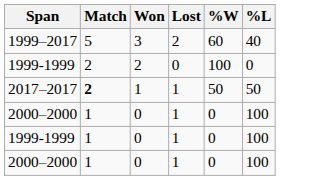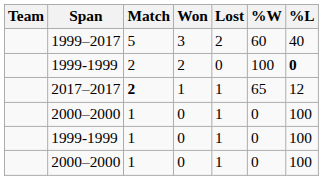+ column: Team
1999-1999 / 2 | %L: normal -> bold
2017–2017 | %W: 50 -> 65
2017–2017 | %L: 50 -> 12
